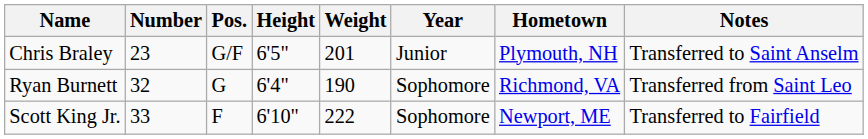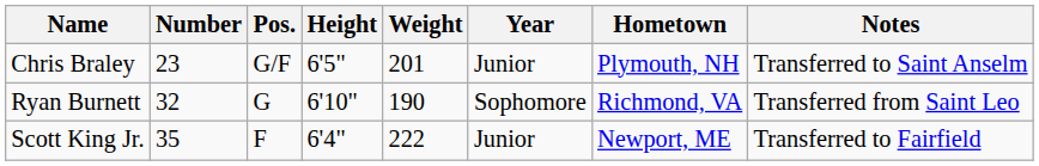Ryan Burnett | Height: 6'4" -> 6'10"
Scott King Jr. | Number: 33 -> 35
Scott King Jr. | Height: 6'10" -> 6'4"
Scott King Jr. | Year: Sophomore -> Junior
